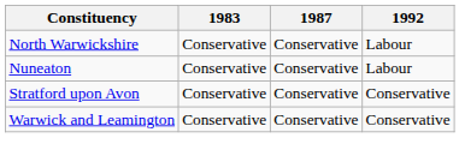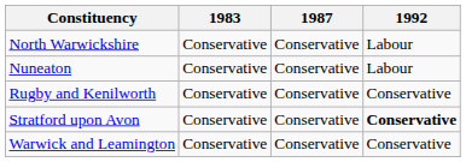+ row: Rugby and Kenilworth | Conservative | Conservative | Conservative
Stratford upon Avon | 1992: normal -> bold
